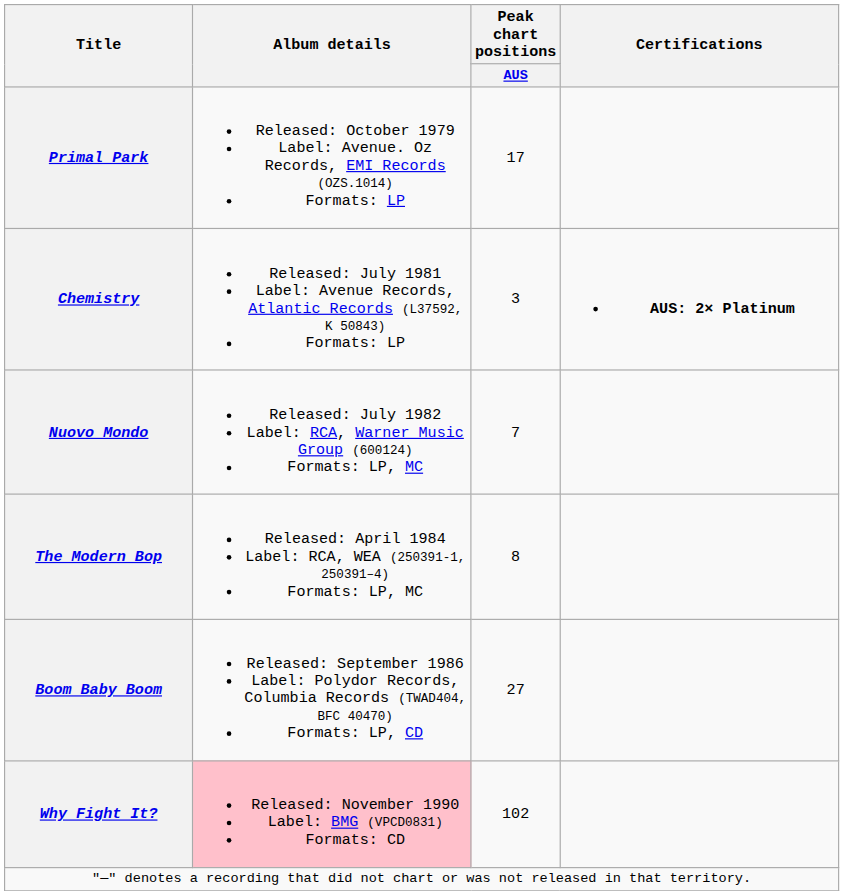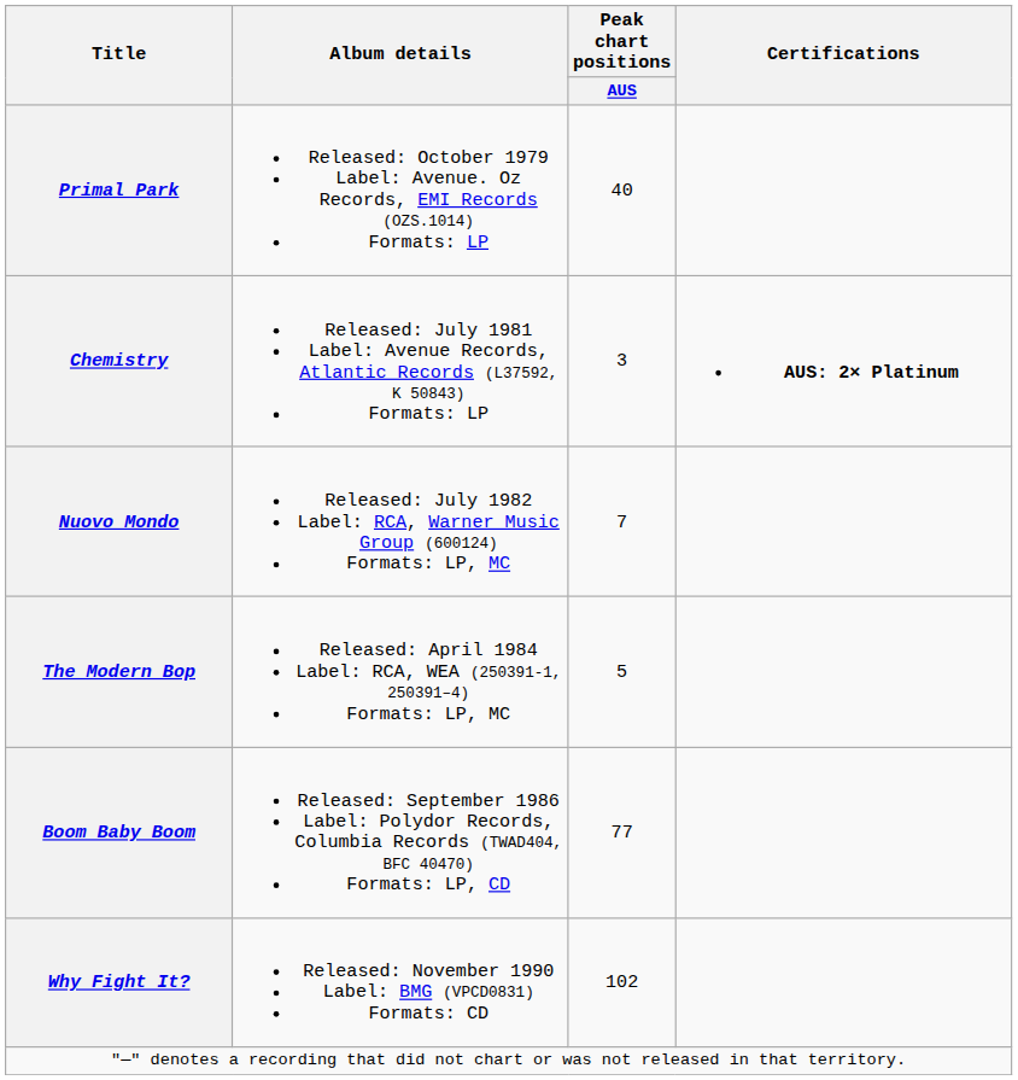Primal Park | Peak chart positions / AUS: 17 -> 40
The Modern Bop | Peak chart positions / AUS: 8 -> 5
Boom Baby Boom | Peak chart positions / AUS: 27 -> 77
Why Fight It? | Album details: pink background -> no background
